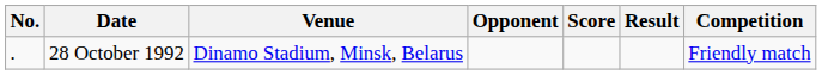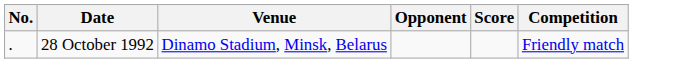- column: Result
